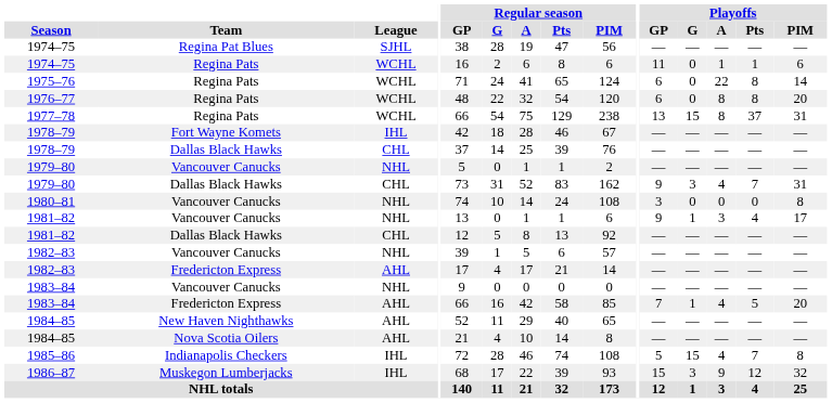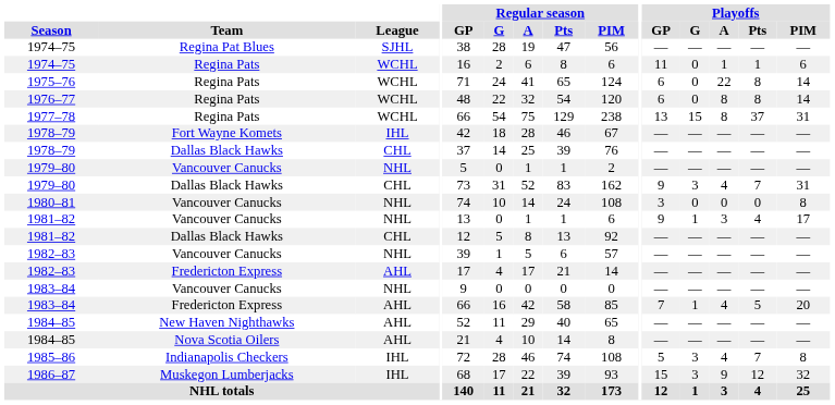1976–77 | Playoffs / PIM: 20 -> 14
1985–86 | Playoffs / G: 15 -> 3
